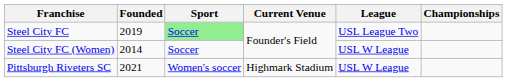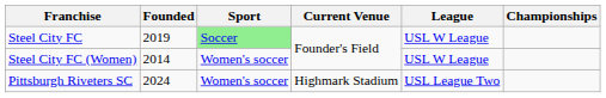Steel City FC | League: USL League Two -> USL W League
Steel City FC (Women) | Sport: Soccer -> Women's soccer
Pittsburgh Riveters SC | Founded: 2021 -> 2024
Pittsburgh Riveters SC | League: USL W League -> USL League Two
